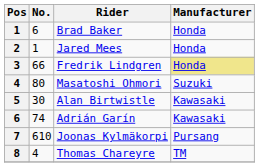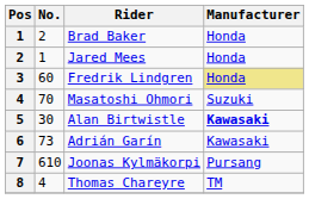Brad Baker | No.: 6 -> 2
Fredrik Lindgren | No.: 66 -> 60
Masatoshi Ohmori | No.: 80 -> 70
Alan Birtwistle | Manufacturer: normal -> bold
Adrián Garín | No.: 74 -> 73
